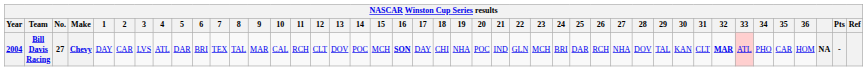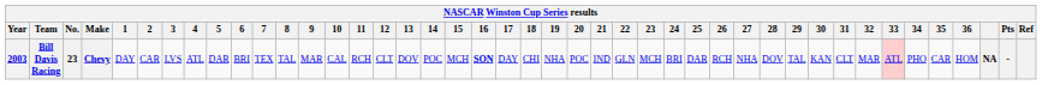Bill Davis Racing | Year: 2004 -> 2003
Bill Davis Racing | No.: 27 -> 23
Bill Davis Racing | 32: bold -> normal
